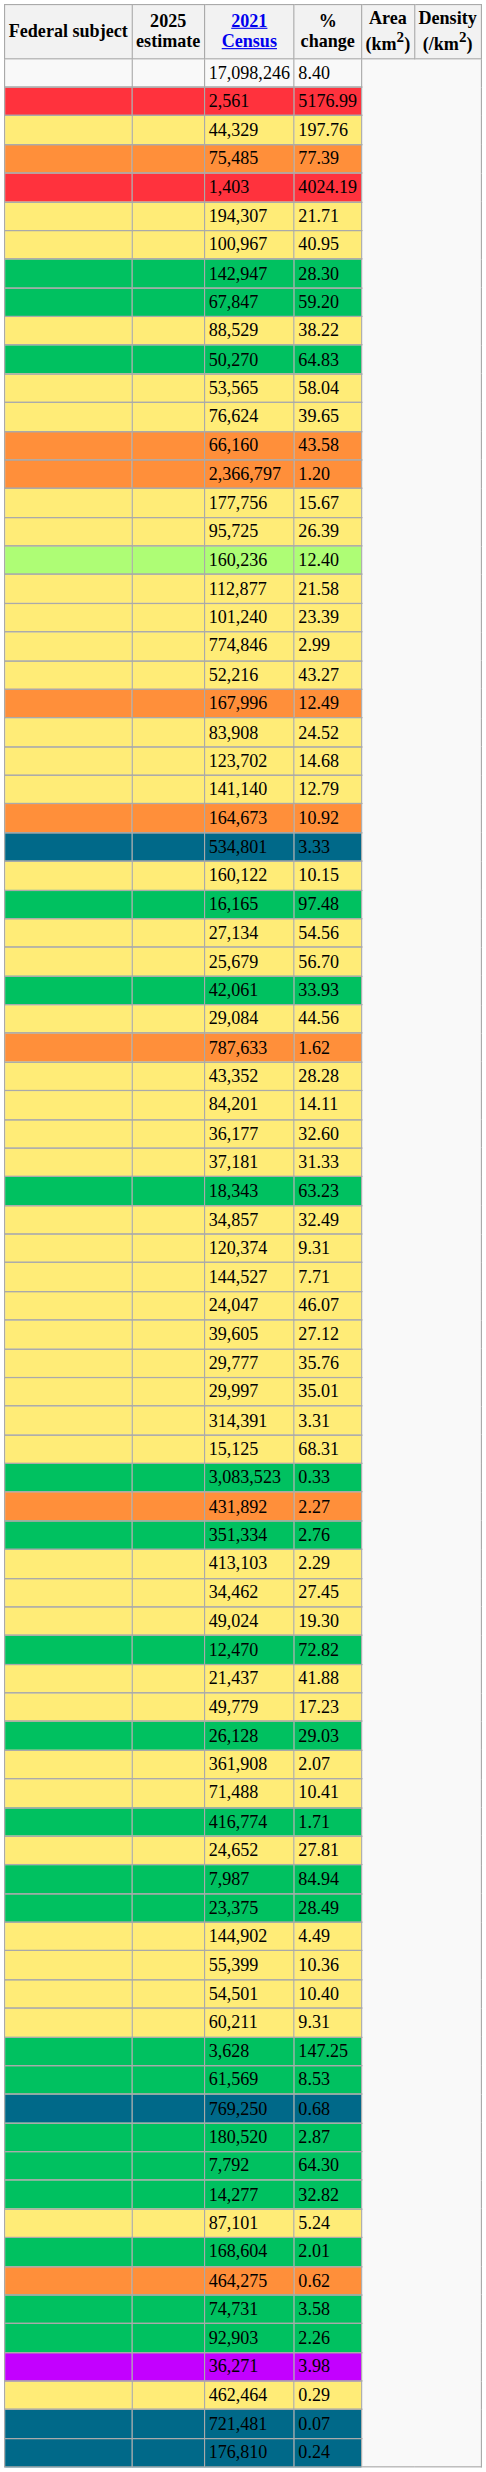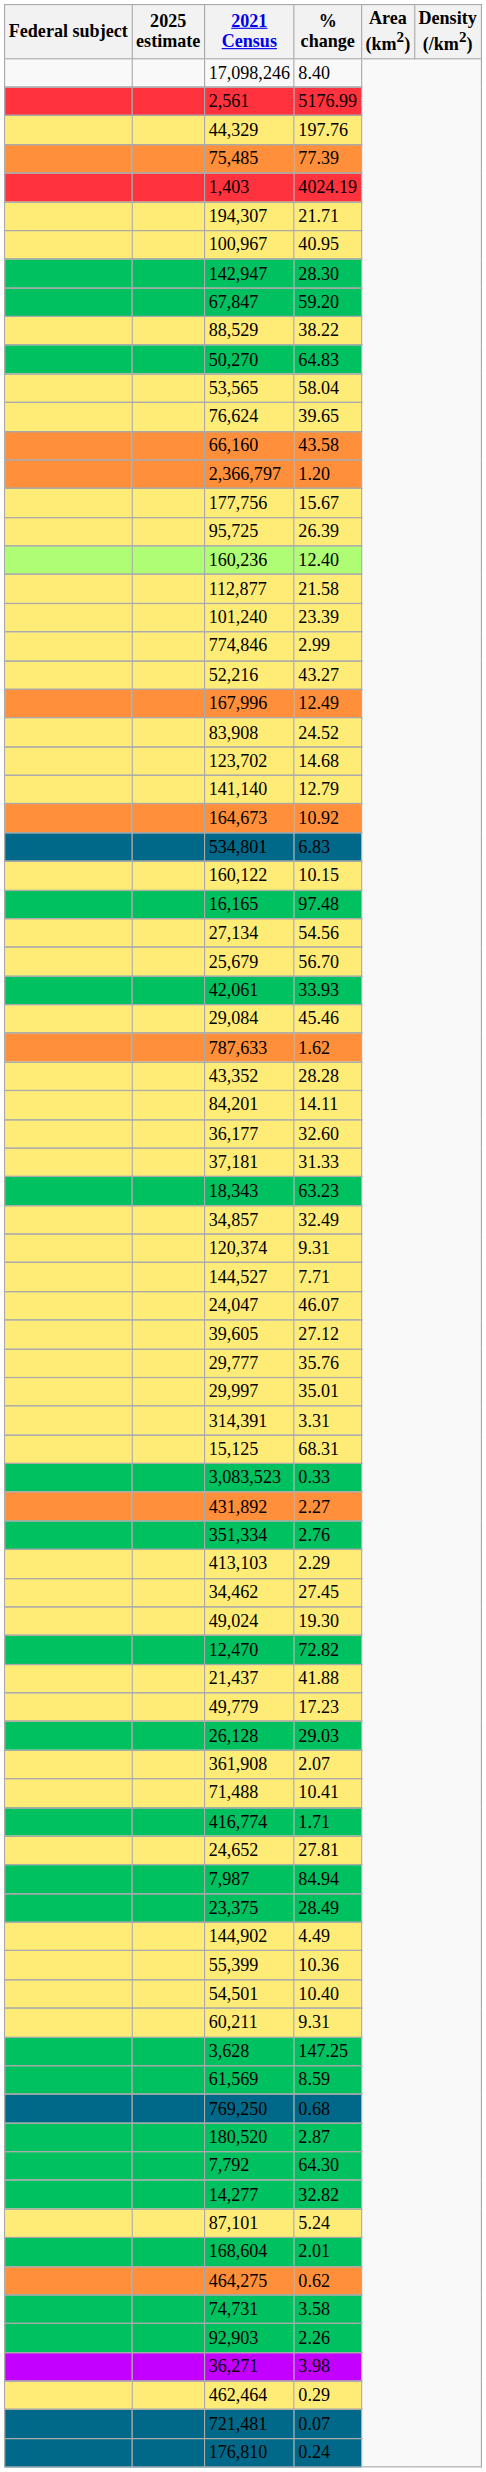534,801 | % change: 3.33 -> 6.83
29,084 | % change: 44.56 -> 45.46
61,569 | % change: 8.53 -> 8.59
